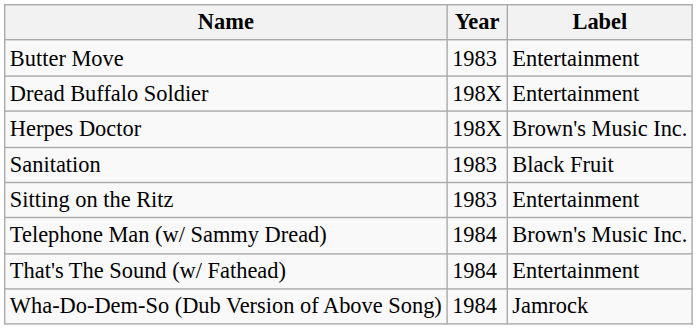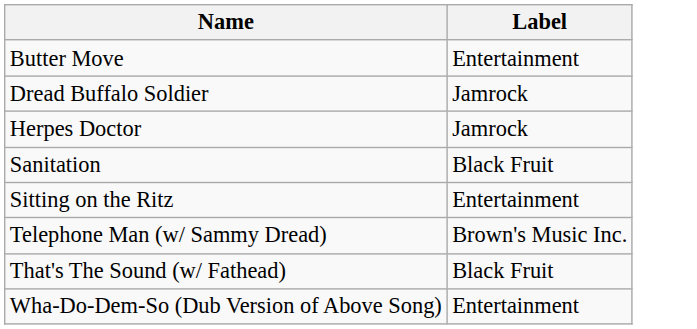- column: Year | 1983 | 198X | 198X | 1983 | 1983 | 1984 | 1984 | 1984
Dread Buffalo Soldier | Label: Entertainment -> Jamrock
Herpes Doctor | Label: Brown's Music Inc. -> Jamrock
That's The Sound (w/ Fathead) | Label: Entertainment -> Black Fruit
Wha-Do-Dem-So (Dub Version of Above Song) | Label: Jamrock -> Entertainment
